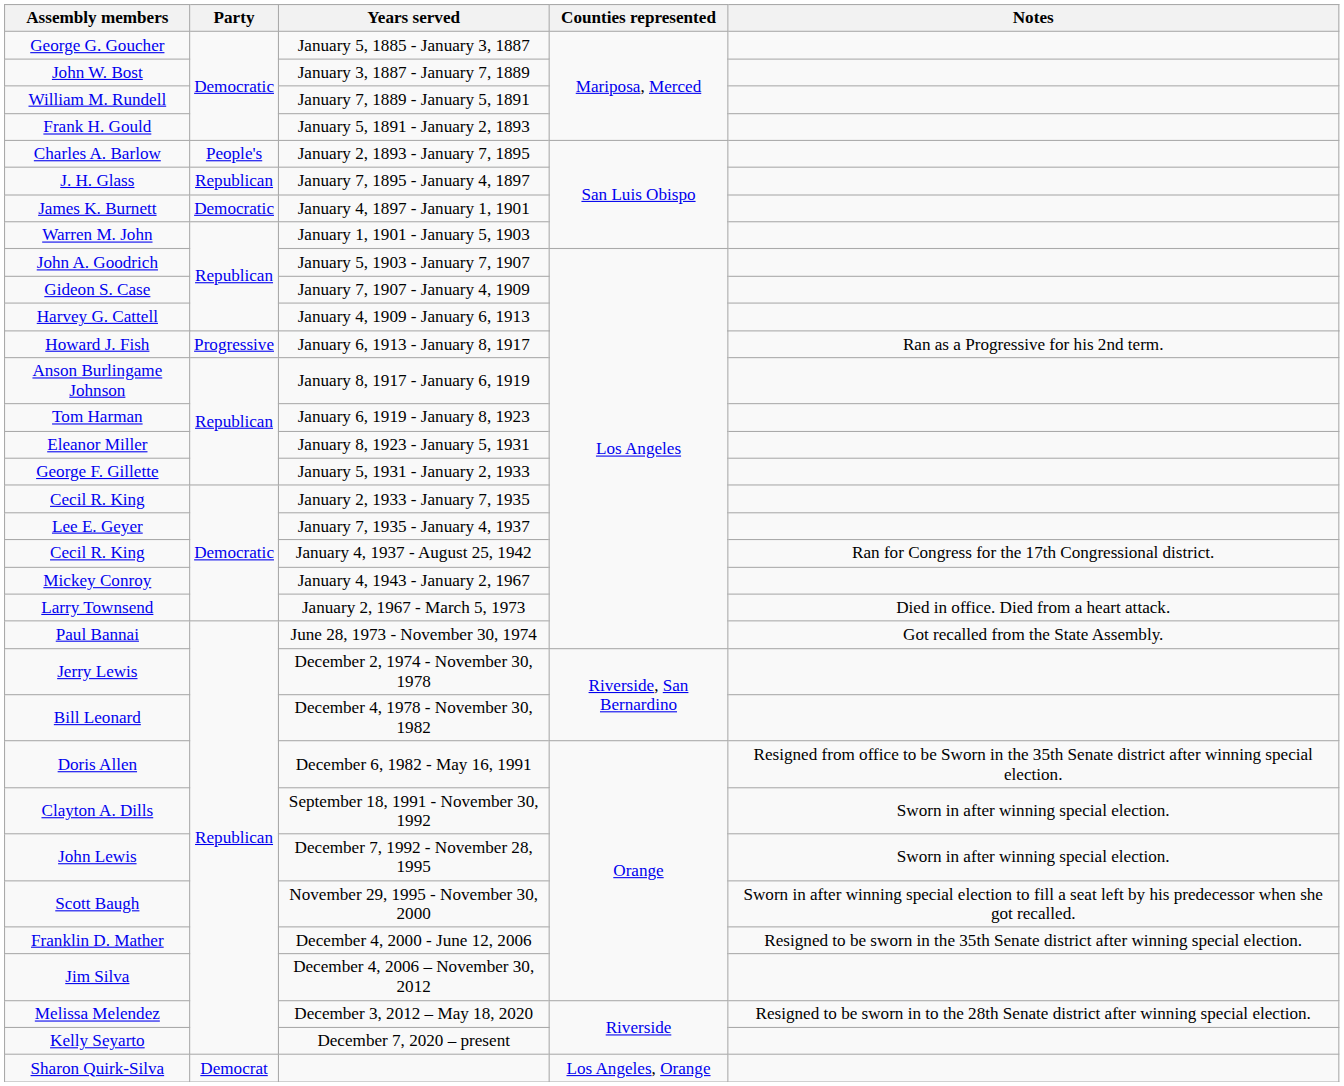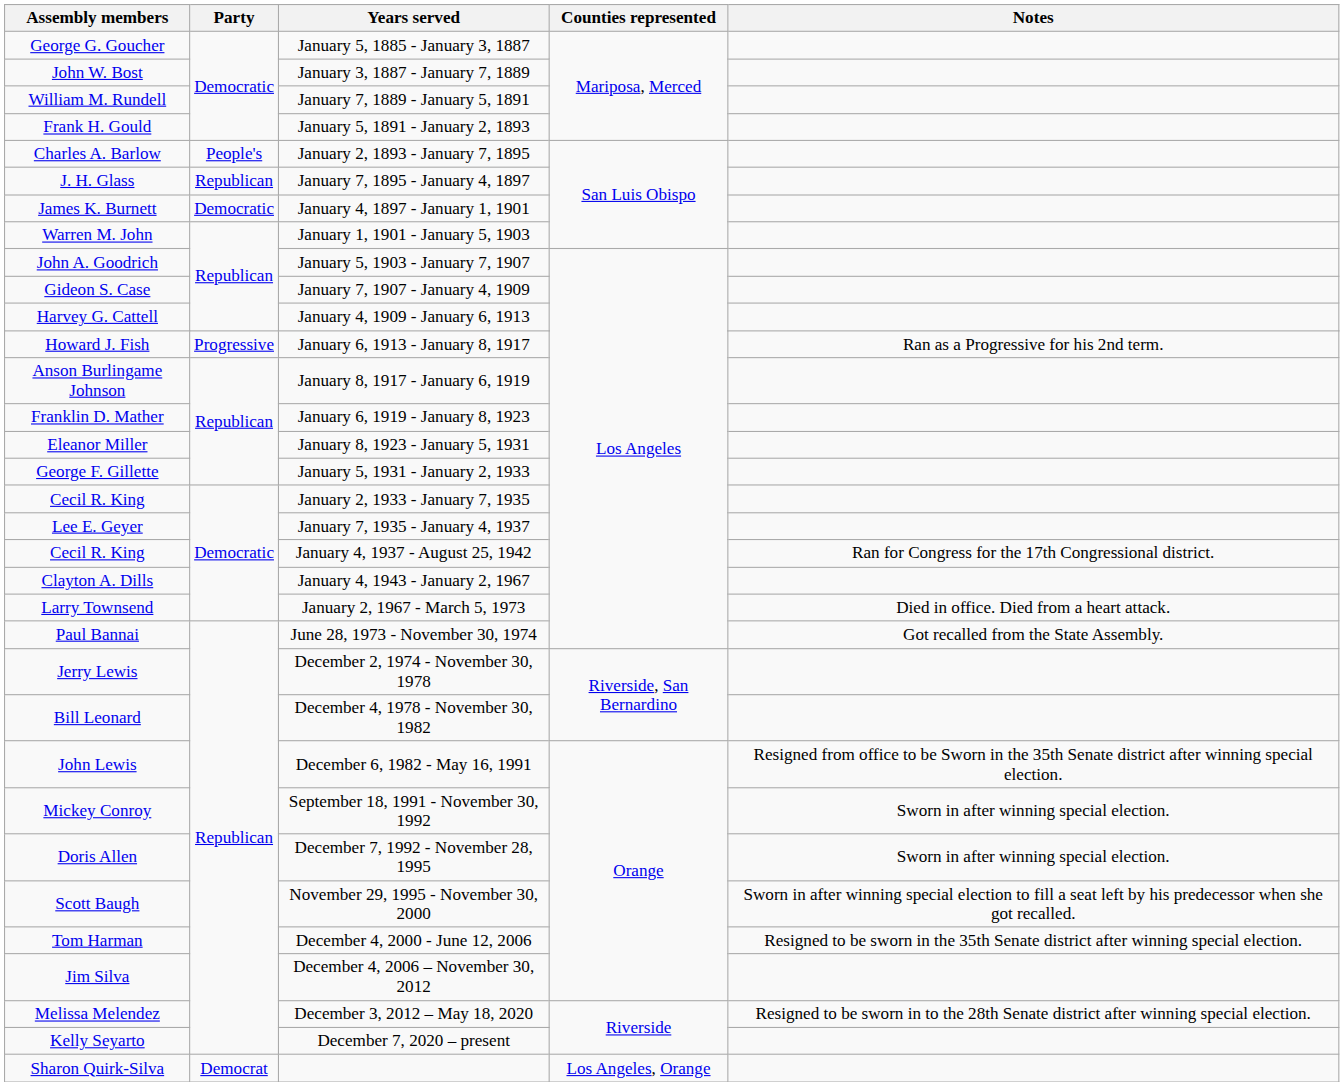January 6, 1919 - January 8, 1923 | Assembly members: Tom Harman -> Franklin D. Mather
January 4, 1943 - January 2, 1967 | Assembly members: Mickey Conroy -> Clayton A. Dills
December 6, 1982 - May 16, 1991 | Assembly members: Doris Allen -> John Lewis
September 18, 1991 - November 30, 1992 | Assembly members: Clayton A. Dills -> Mickey Conroy
December 7, 1992 - November 28, 1995 | Assembly members: John Lewis -> Doris Allen
December 4, 2000 - June 12, 2006 | Assembly members: Franklin D. Mather -> Tom Harman
